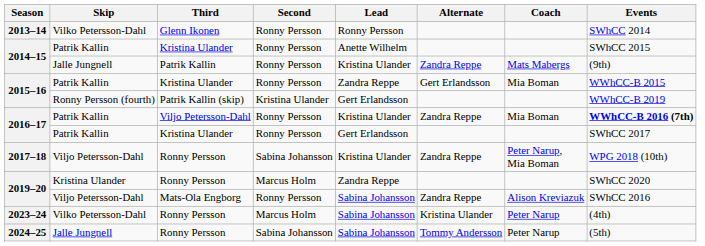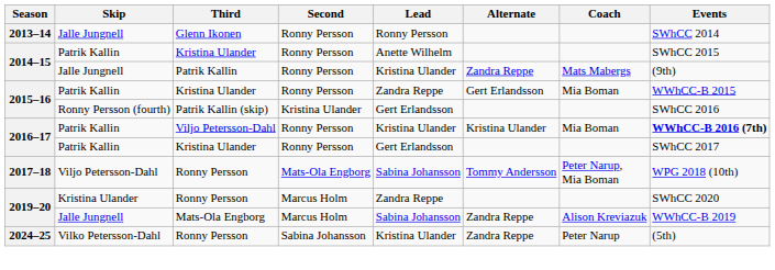2013–14 | Skip: Vilko Petersson-Dahl -> Jalle Jungnell
2015–16 / Patrik Kallin (skip) | Events: WWhCC-B 2019 -> SWhCC 2016
2016–17 / Viljo Petersson-Dahl | Alternate: Zandra Reppe -> Kristina Ulander
2017–18 | Second: Sabina Johansson -> Mats-Ola Engborg
2017–18 | Lead: Kristina Ulander -> Sabina Johansson
2017–18 | Alternate: Zandra Reppe -> Tommy Andersson
2019–20 / Mats-Ola Engborg | Skip: Viljo Petersson-Dahl -> Jalle Jungnell
2019–20 / Mats-Ola Engborg | Second: Ronny Persson -> Marcus Holm
2019–20 / Mats-Ola Engborg | Events: SWhCC 2016 -> WWhCC-B 2019
- row: 2023–24 | Vilko Petersson-Dahl | Ronny Persson | Marcus Holm | Sabina Johansson | Kristina Ulander | Peter Narup | (4th)
2024–25 | Skip: Jalle Jungnell -> Vilko Petersson-Dahl
2024–25 | Lead: Sabina Johansson -> Kristina Ulander
2024–25 | Alternate: Tommy Andersson -> Zandra Reppe
